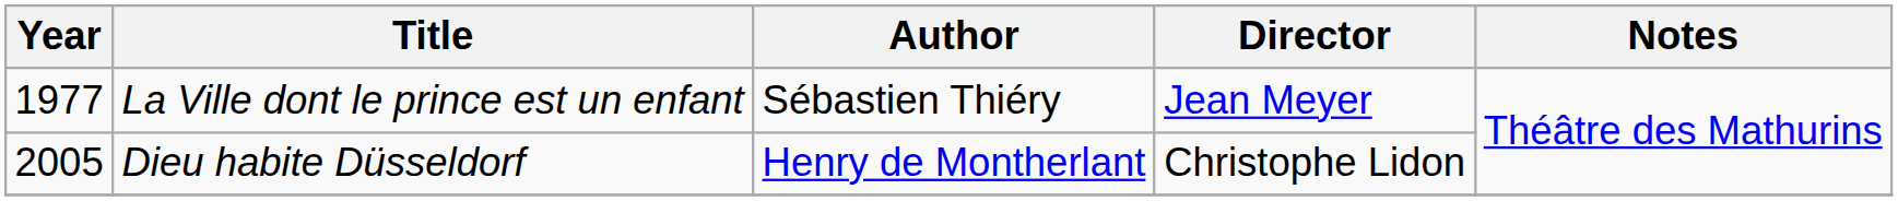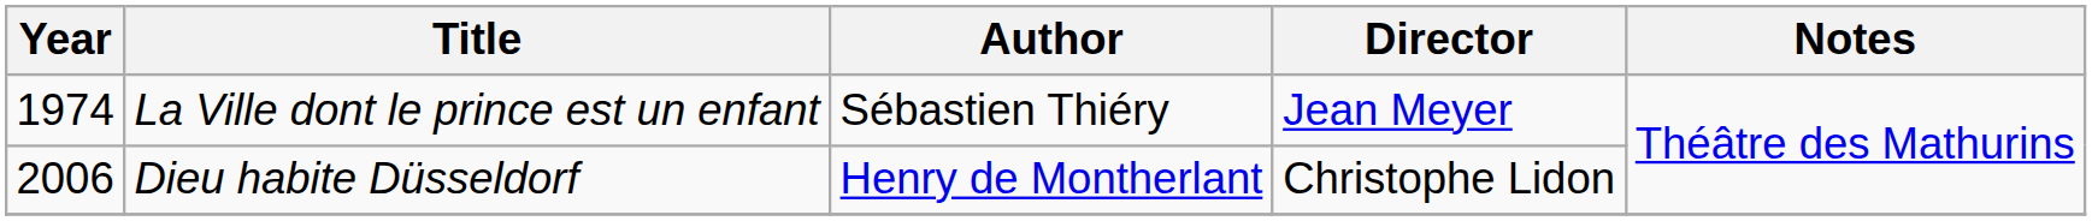La Ville dont le prince est un enfant | Year: 1977 -> 1974
Dieu habite Düsseldorf | Year: 2005 -> 2006
